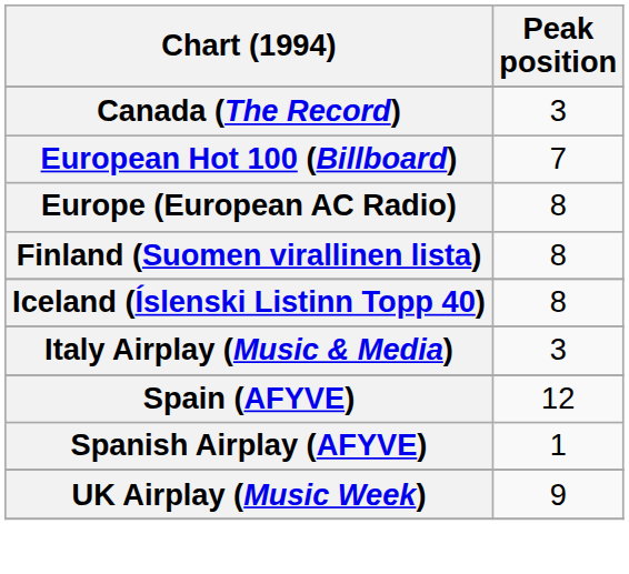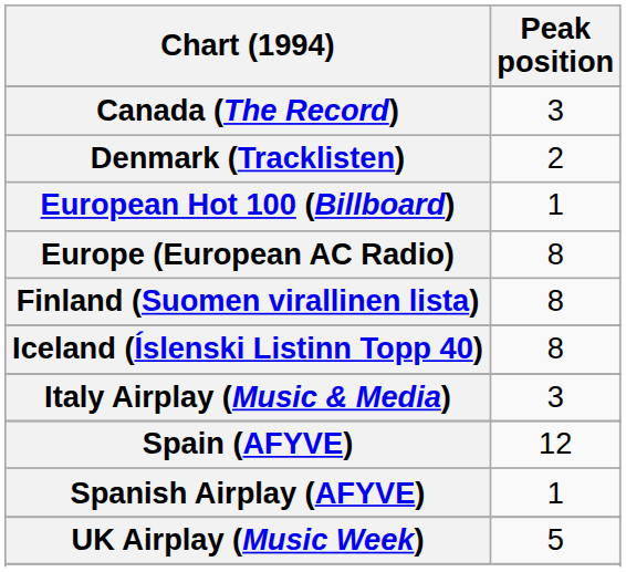+ row: Denmark (Tracklisten) | 2
European Hot 100 (Billboard) | Peak position: 7 -> 1
UK Airplay (Music Week) | Peak position: 9 -> 5
